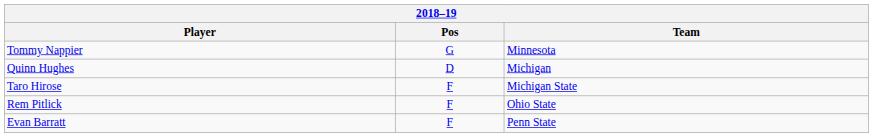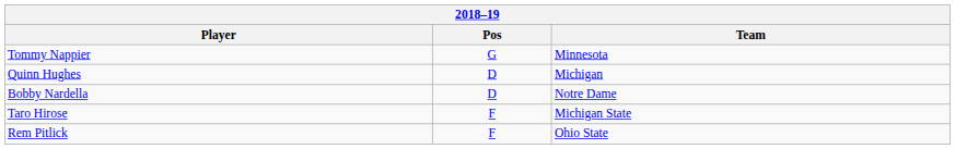+ row: Bobby Nardella | D | Notre Dame
- row: Evan Barratt | F | Penn State
